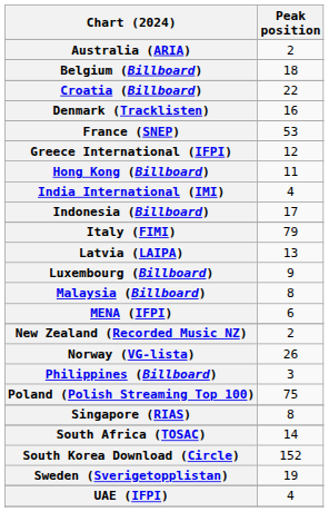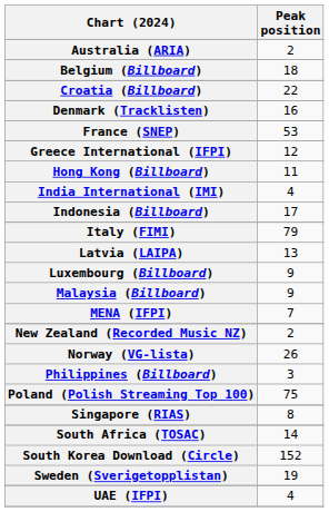Malaysia (Billboard) | Peak position: 8 -> 9
MENA (IFPI) | Peak position: 6 -> 7
